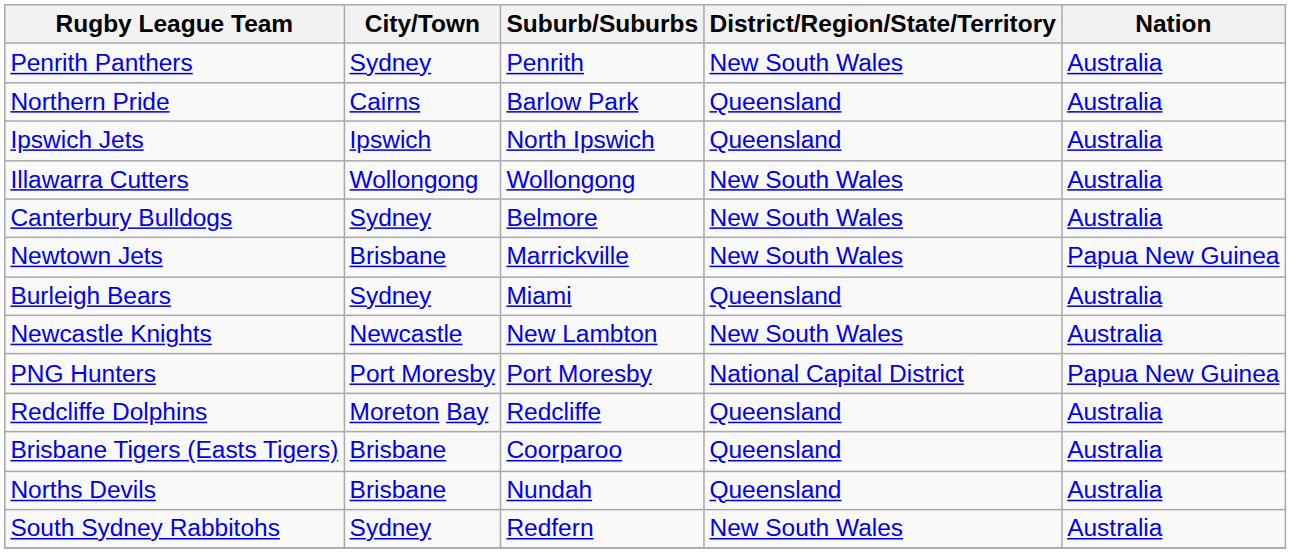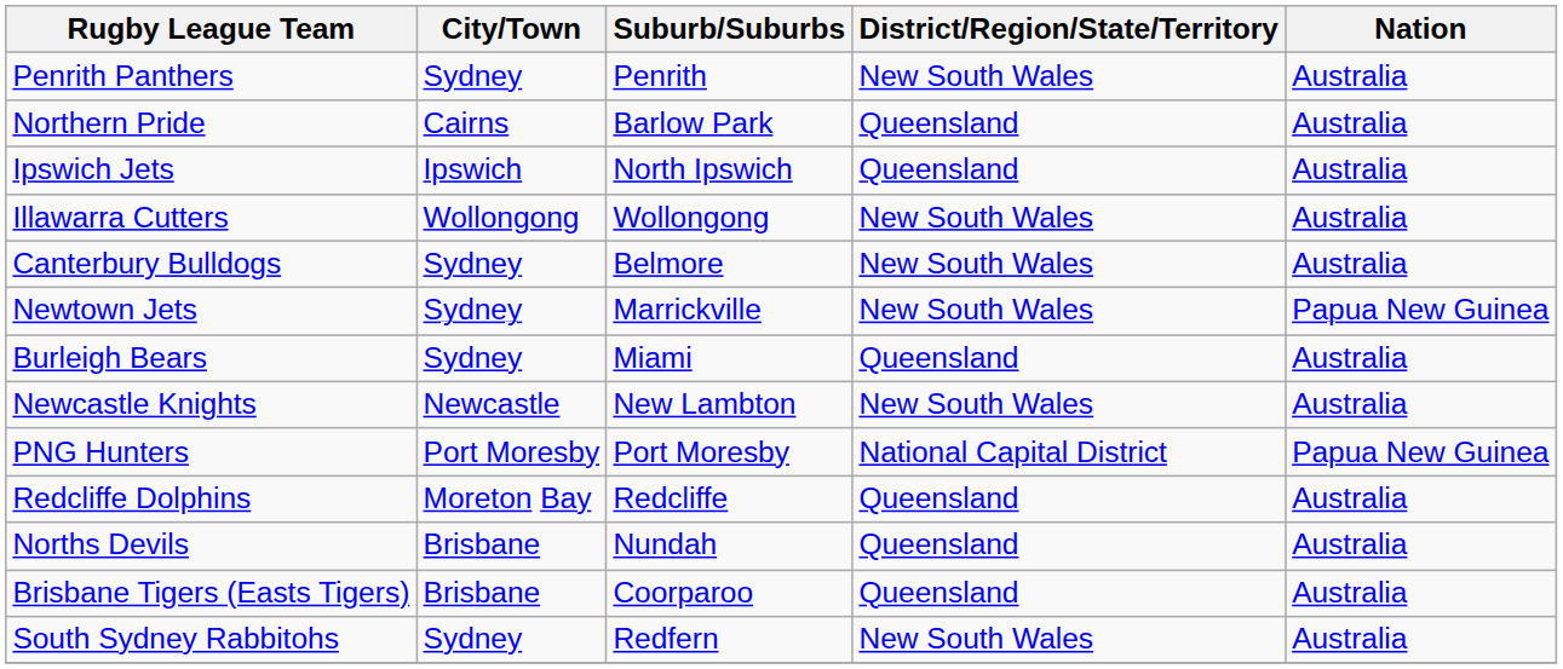Newtown Jets | City/Town: Brisbane -> Sydney
rows swapped: Norths Devils <-> Brisbane Tigers (Easts Tigers)
